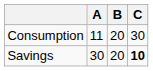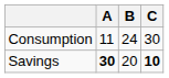Consumption | B: 20 -> 24
Savings | A: normal -> bold
